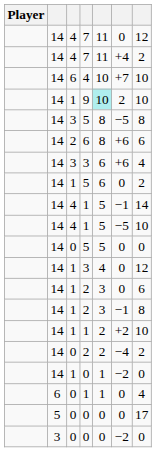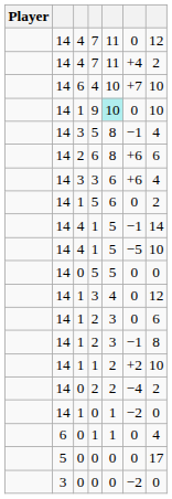9 | column 6: 2 -> 0
3 / 5 | column 6: −5 -> −1
3 / 5 | column 7: 8 -> 4
